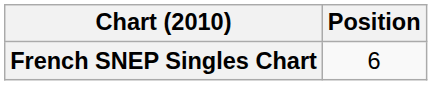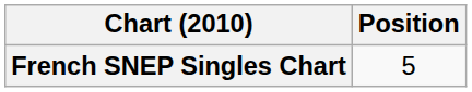French SNEP Singles Chart | Position: 6 -> 5
